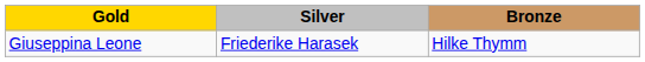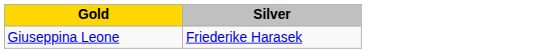- column: Bronze | Hilke Thymm
